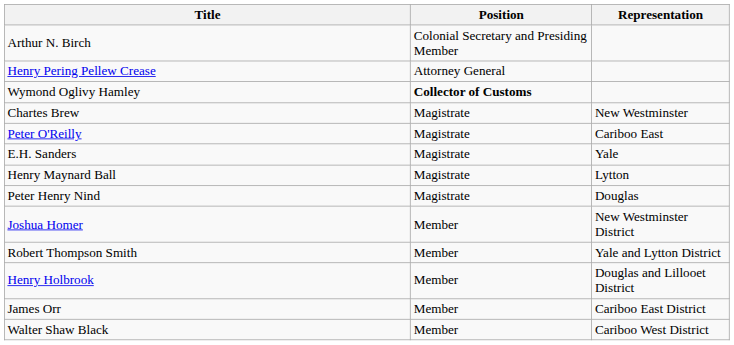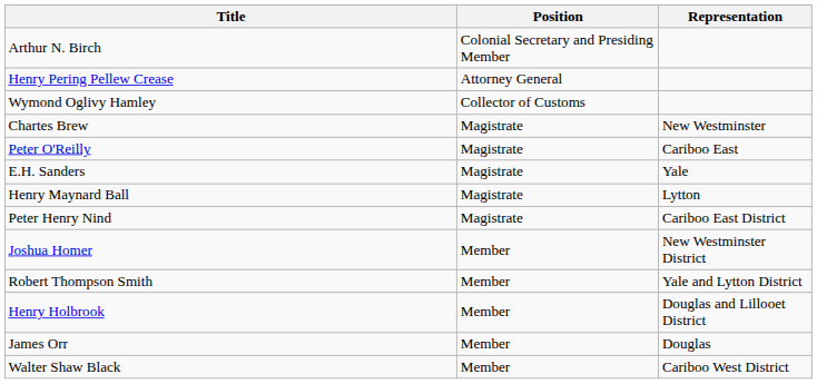Wymond Oglivy Hamley | Position: bold -> normal
Peter Henry Nind | Representation: Douglas -> Cariboo East District
James Orr | Representation: Cariboo East District -> Douglas
